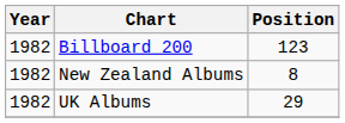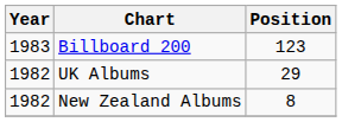Billboard 200 | Year: 1982 -> 1983
rows swapped: New Zealand Albums <-> UK Albums
